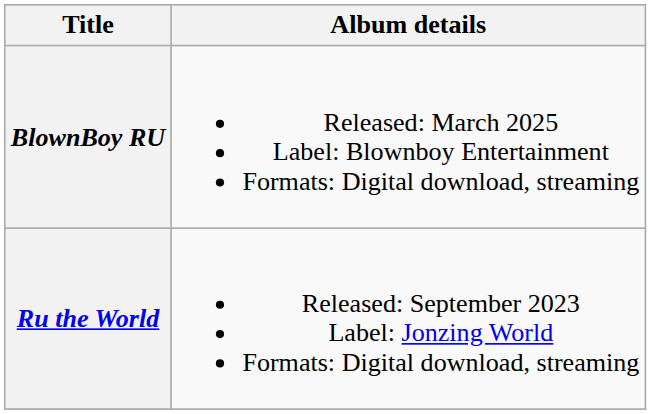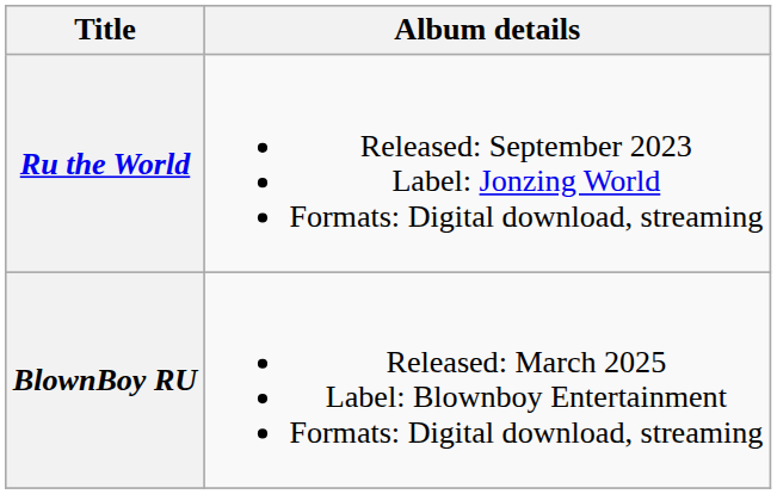rows swapped: Ru the World <-> BlownBoy RU
